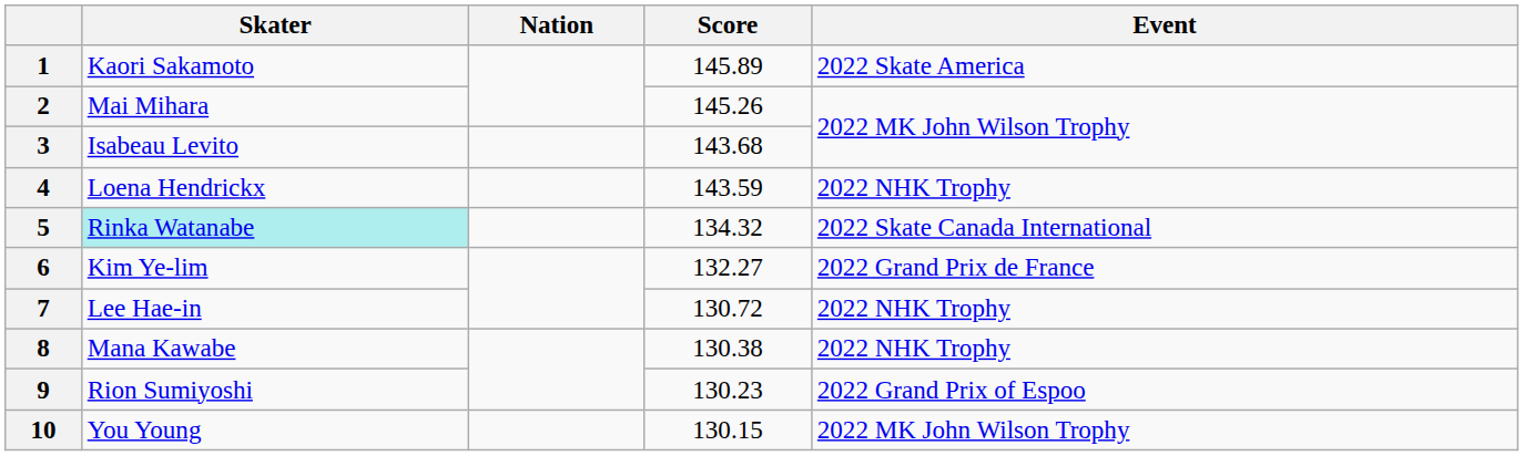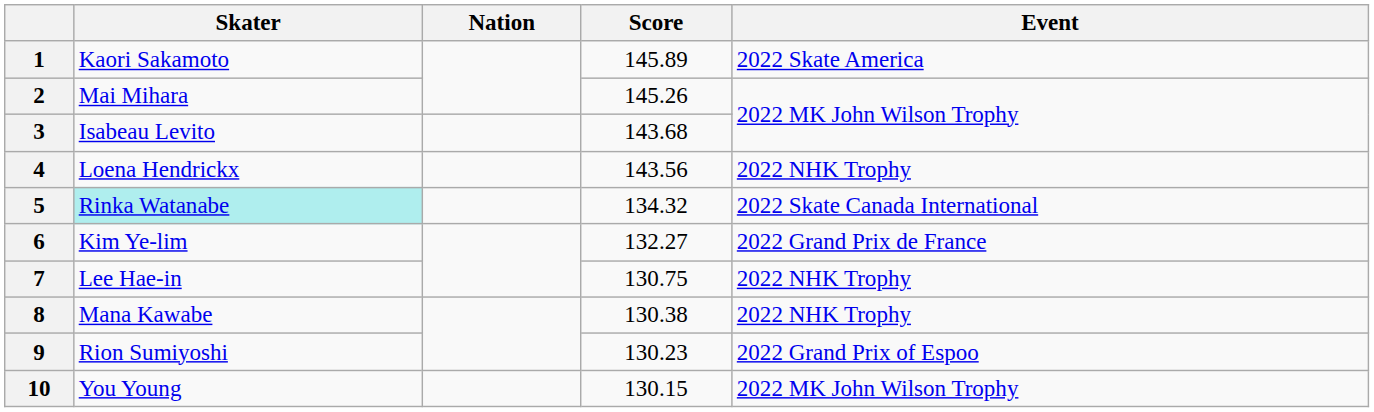4 | Score: 143.59 -> 143.56
7 | Score: 130.72 -> 130.75
